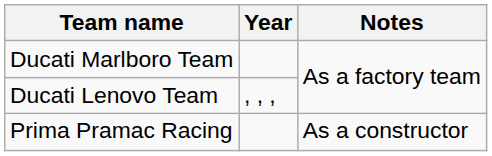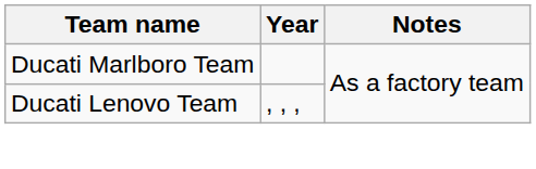- row: Prima Pramac Racing | As a constructor
